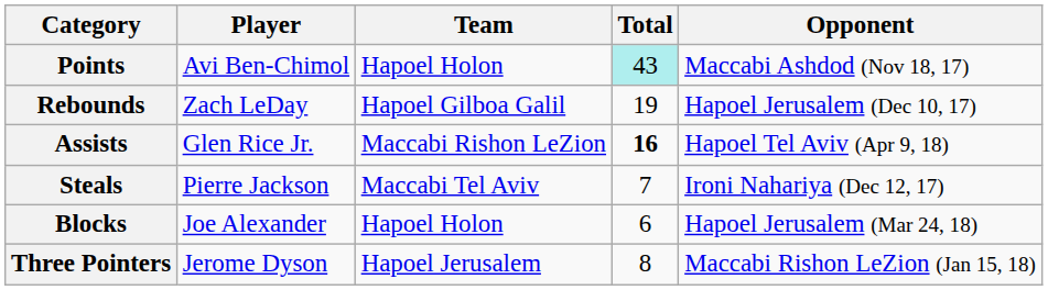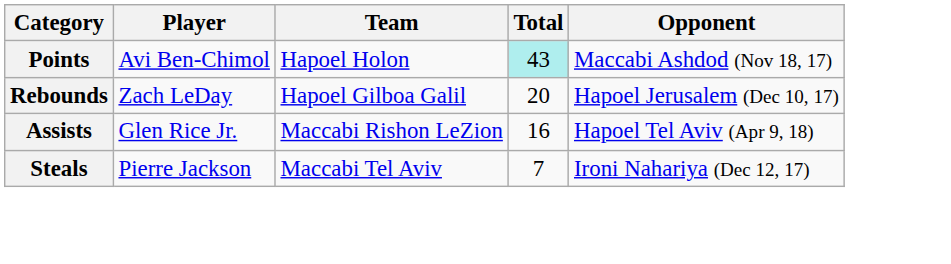Rebounds | Total: 19 -> 20
Assists | Total: bold -> normal
- row: Blocks | Joe Alexander | Hapoel Holon | 6 | Hapoel Jerusalem (Mar 24, 18)
- row: Three Pointers | Jerome Dyson | Hapoel Jerusalem | 8 | Maccabi Rishon LeZion (Jan 15, 18)
